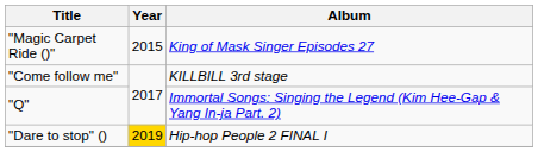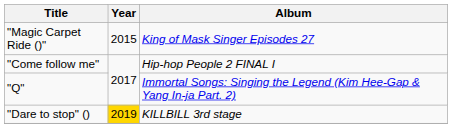"Come follow me" | Album: KILLBILL 3rd stage -> Hip-hop People 2 FINAL I
"Dare to stop" () | Album: Hip-hop People 2 FINAL I -> KILLBILL 3rd stage
